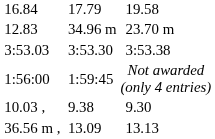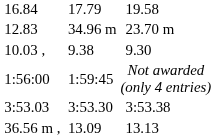rows swapped: 3:53.03 <-> 10.03 ,
